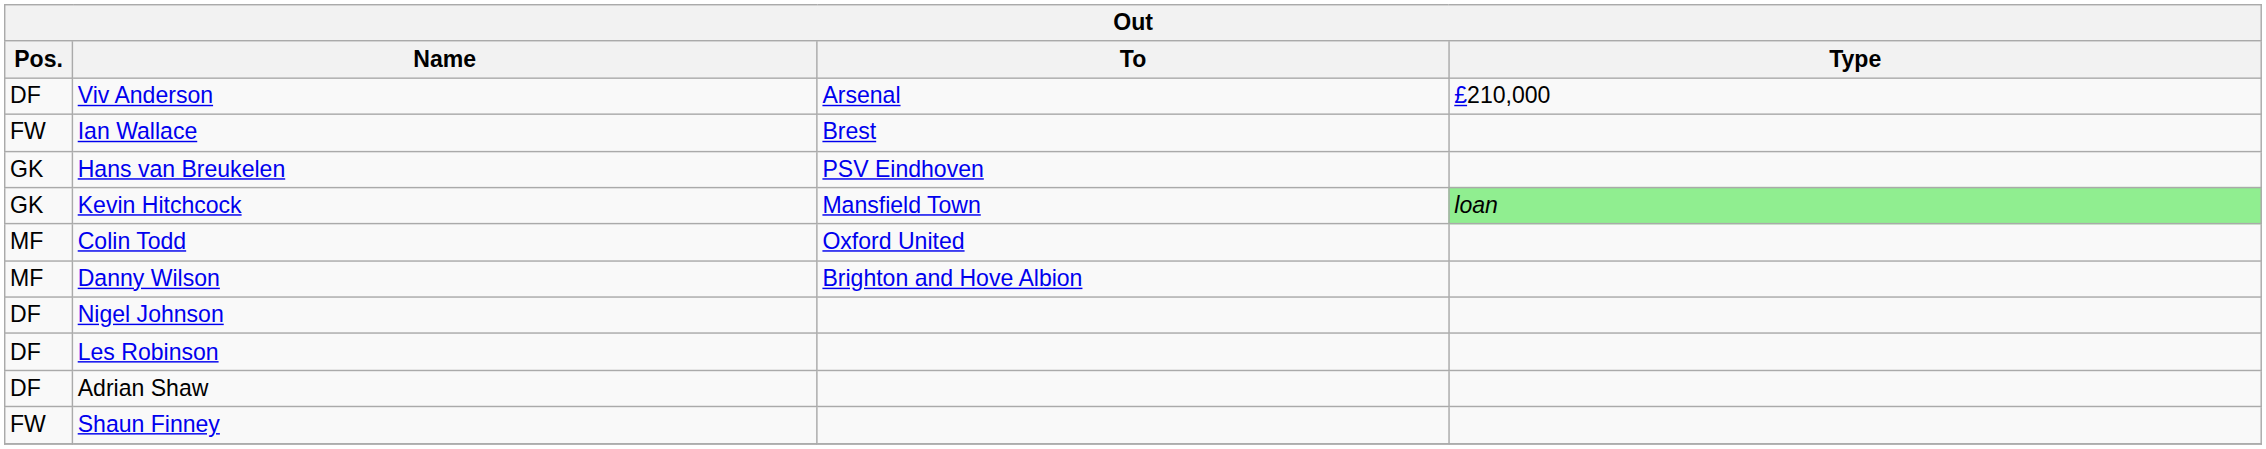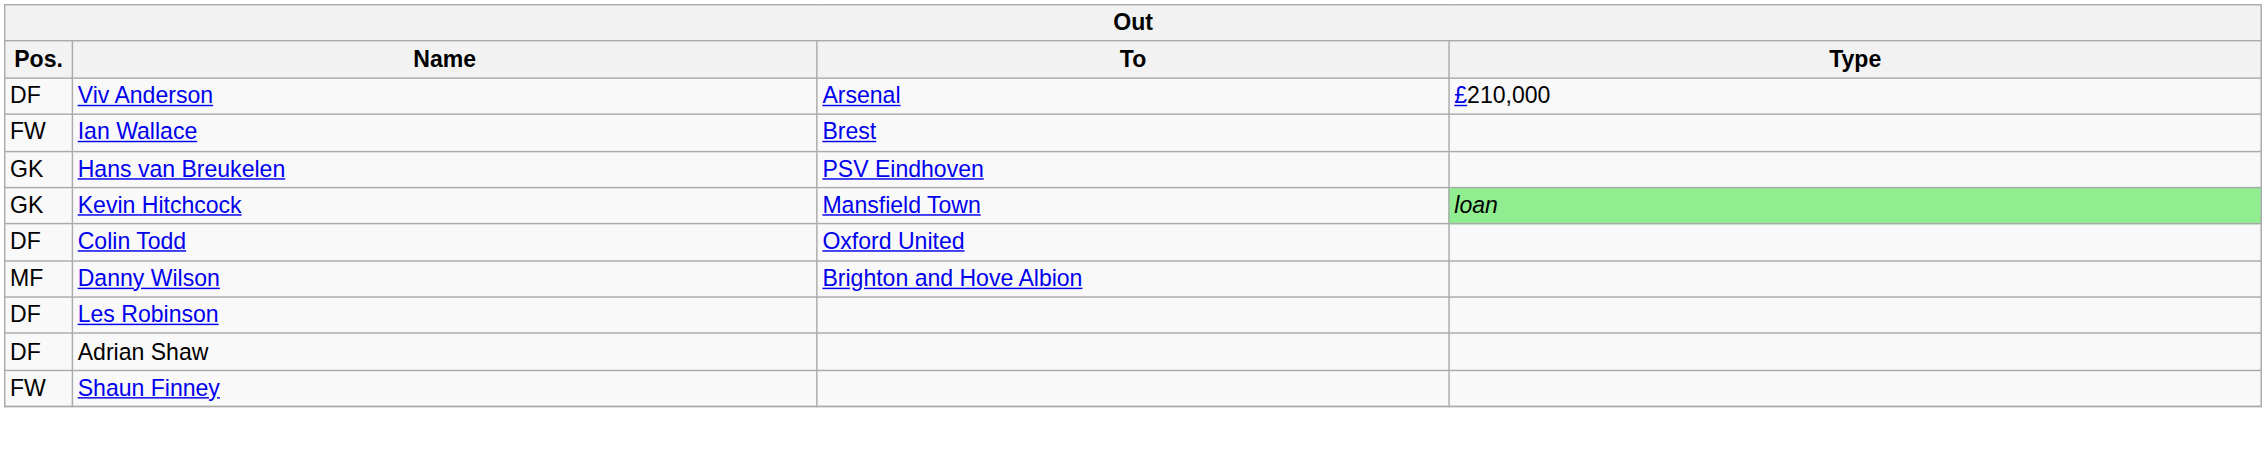Colin Todd | Pos.: MF -> DF
- row: DF | Nigel Johnson
